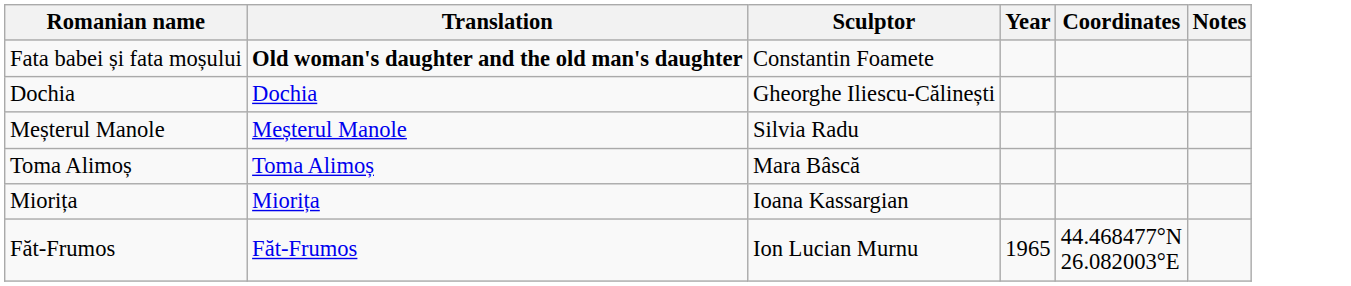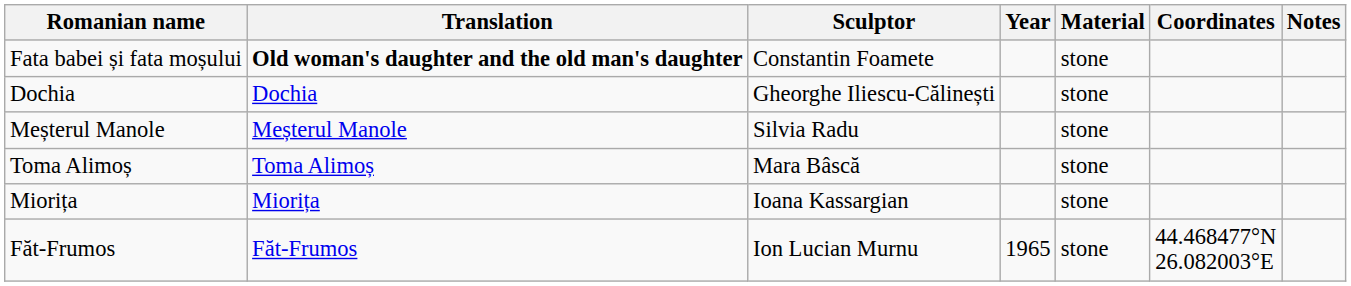+ column: Material | stone | stone | stone | stone | stone | stone
